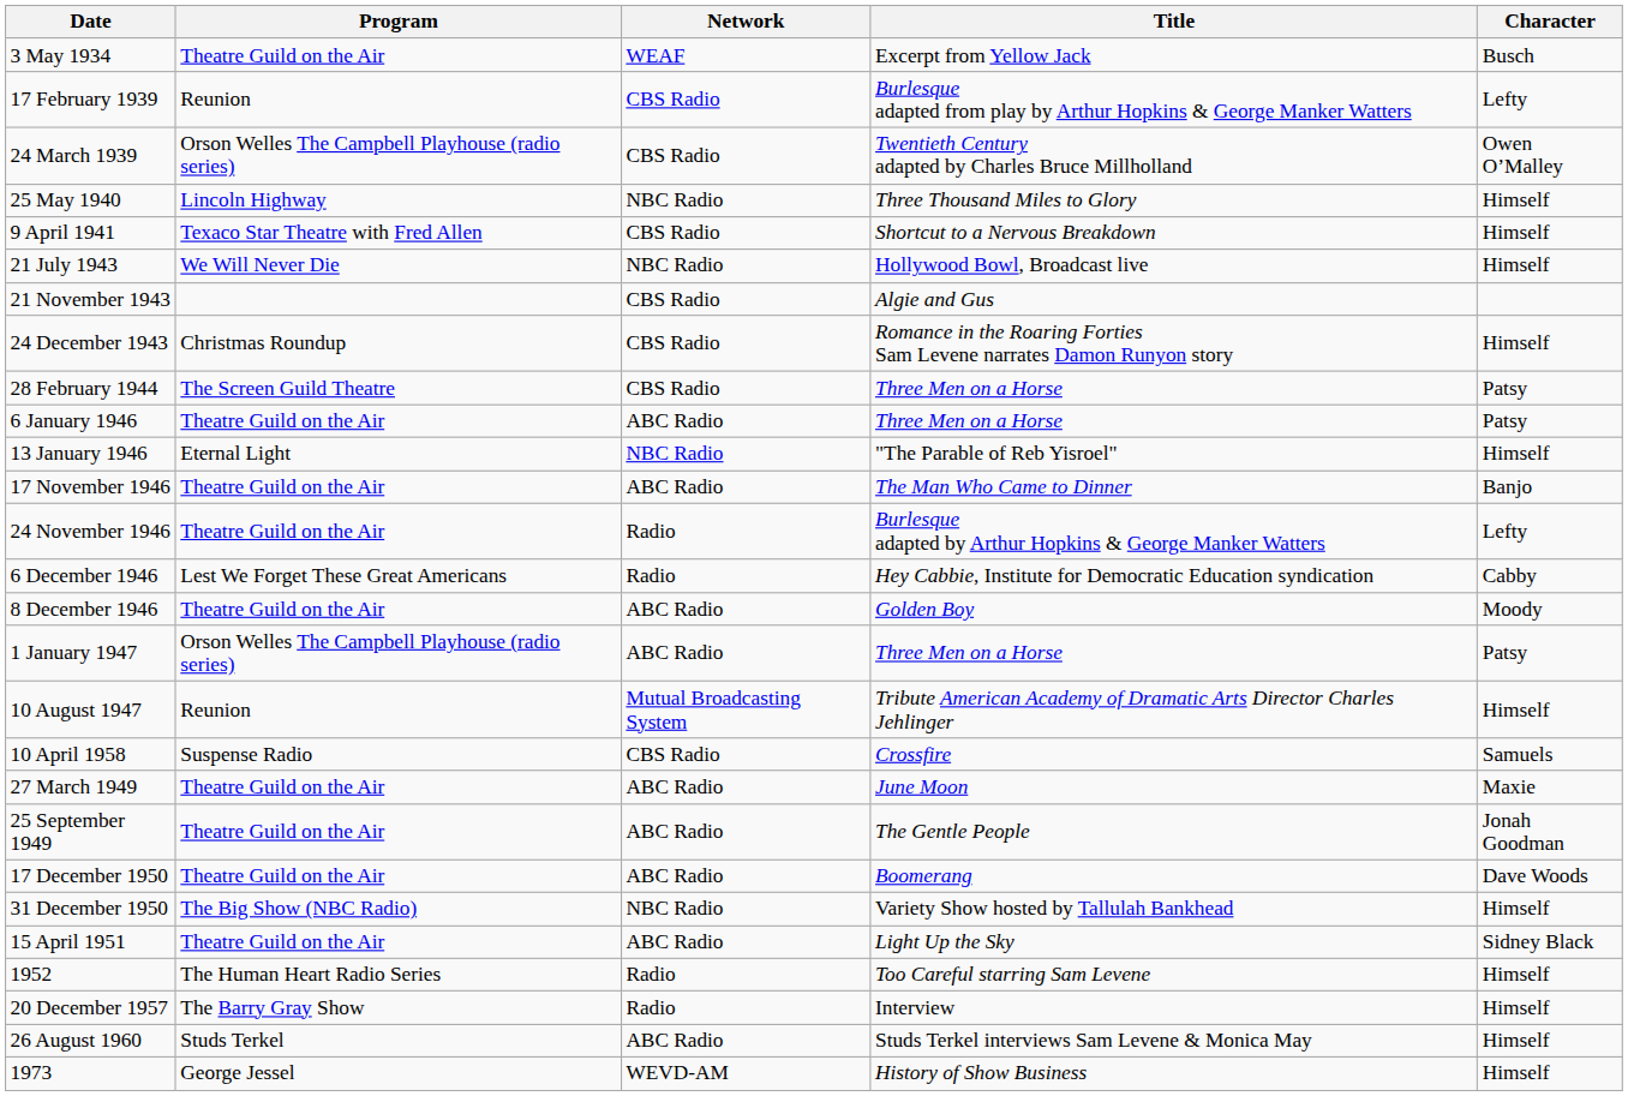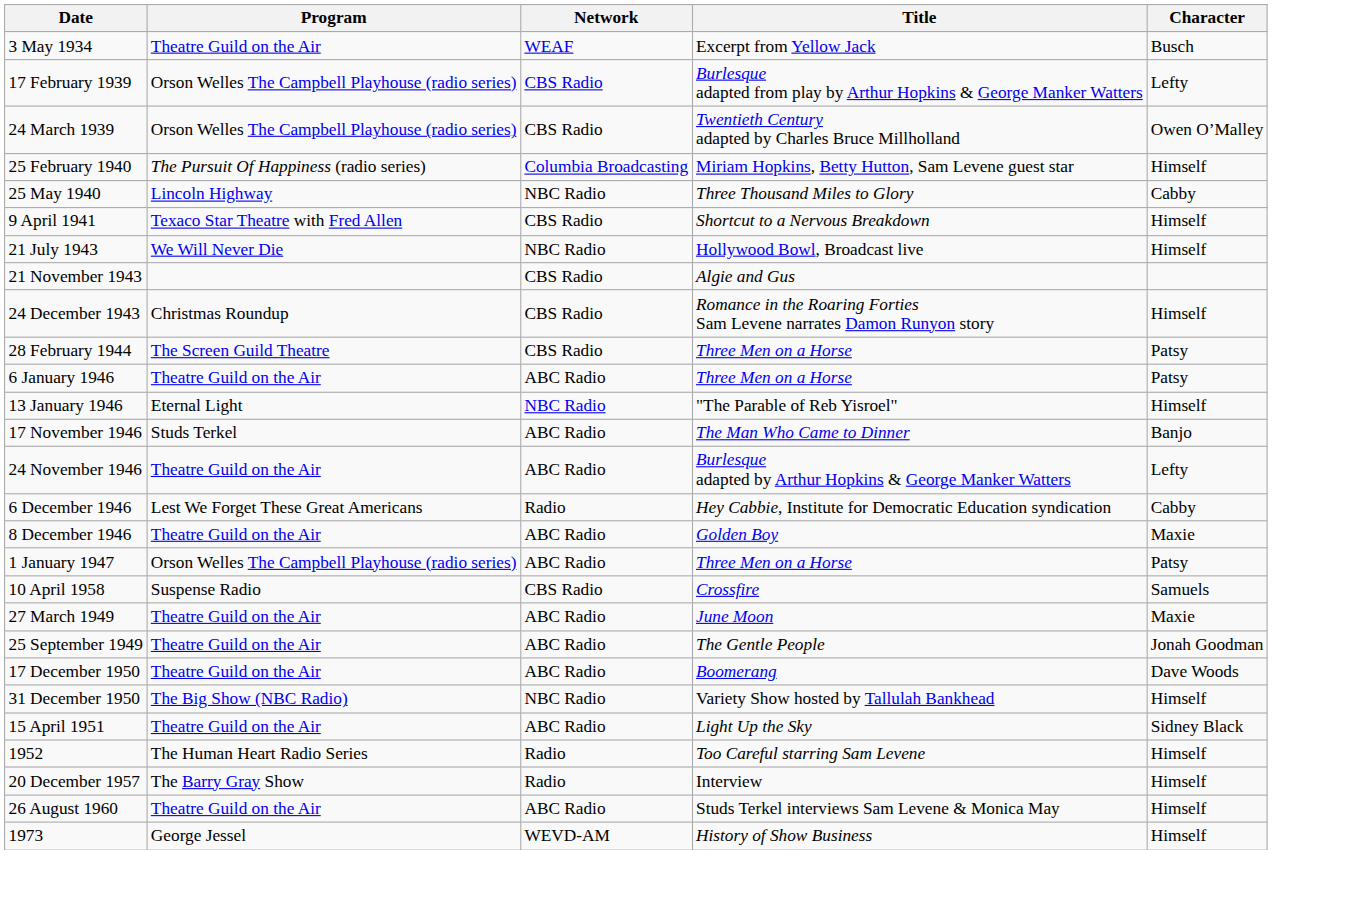17 February 1939 | Program: Reunion -> Orson Welles The Campbell Playhouse (radio series)
+ row: 25 February 1940 | The Pursuit Of Happiness (radio series) | Columbia Broadcasting | Miriam Hopkins, Betty Hutton, Sam Levene guest star | Himself
25 May 1940 | Character: Himself -> Cabby
17 November 1946 | Program: Theatre Guild on the Air -> Studs Terkel
24 November 1946 | Network: Radio -> ABC Radio
8 December 1946 | Character: Moody -> Maxie
- row: 10 August 1947 | Reunion | Mutual Broadcasting System | Tribute American Academy of Dramatic Arts Director Charles Jehlinger | Himself
26 August 1960 | Program: Studs Terkel -> Theatre Guild on the Air
